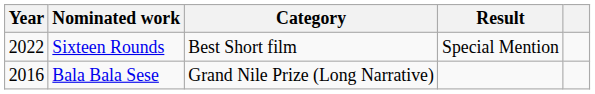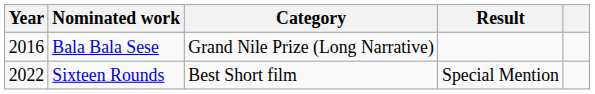rows swapped: Sixteen Rounds <-> Bala Bala Sese
